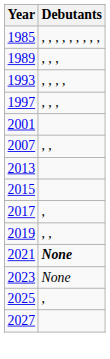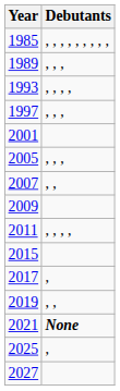+ row: 2005 | , , ,
+ row: 2009
+ row: 2011 | , , , ,
- row: 2013
- row: 2023 | None
